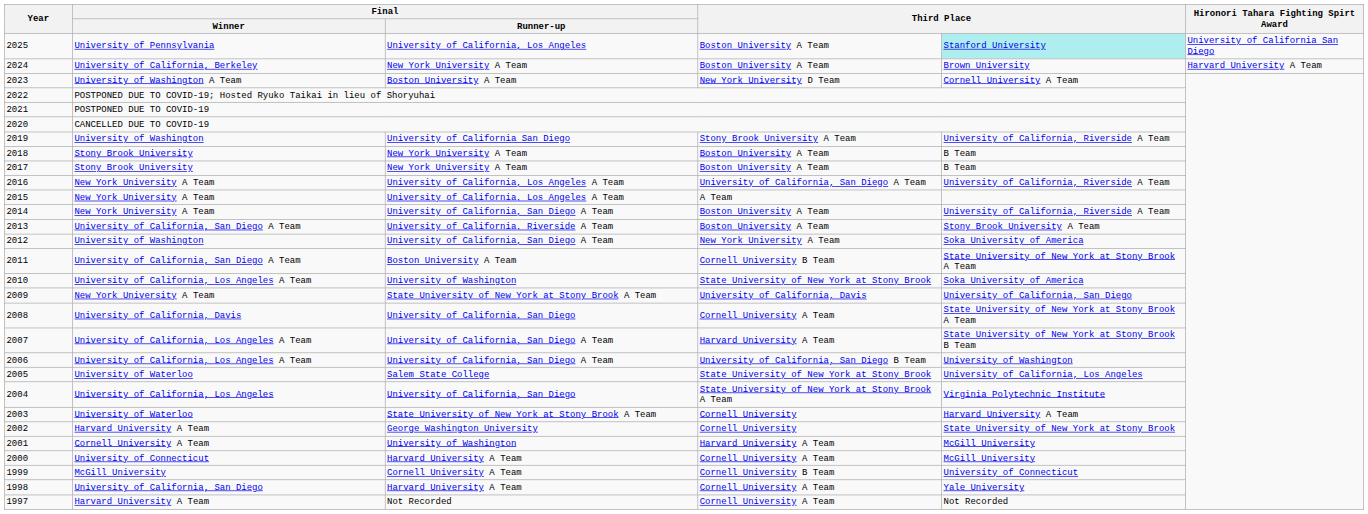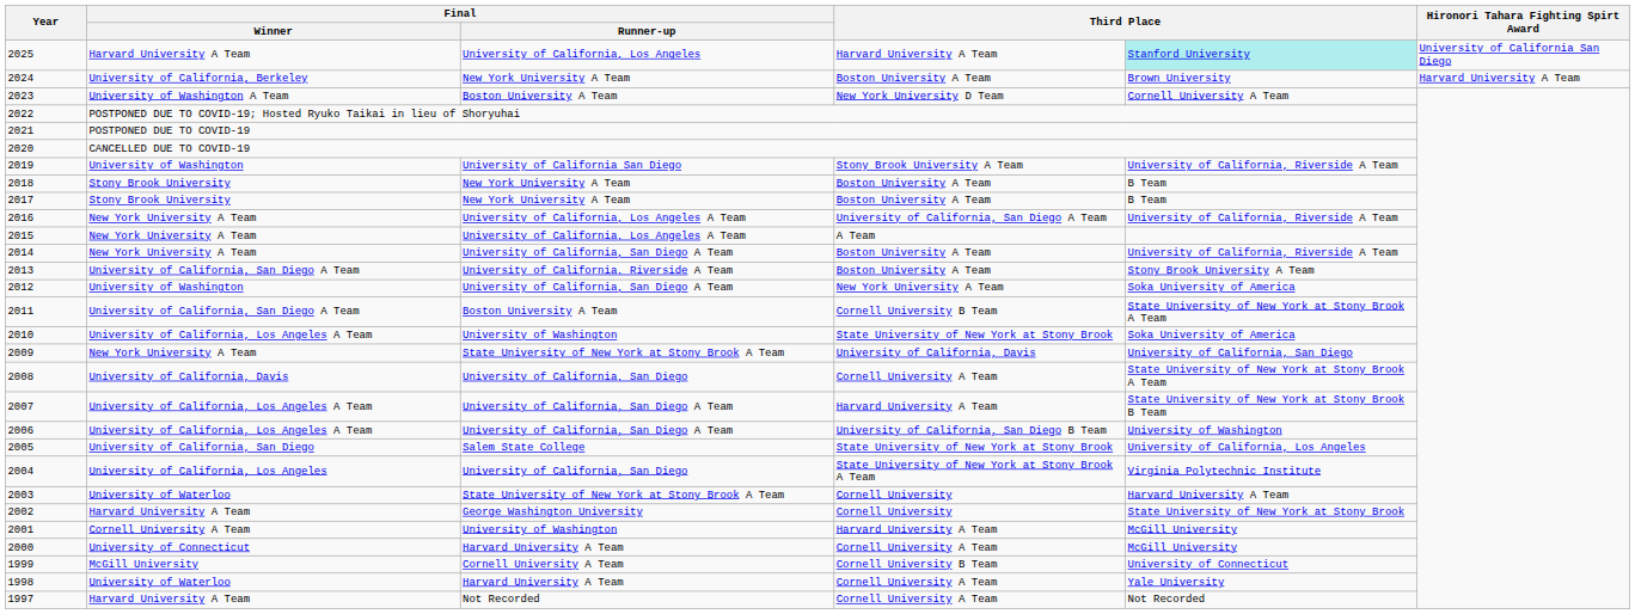2025 | Final / Winner: University of Pennsylvania -> Harvard University A Team
2025 | column 4: Boston University A Team -> Harvard University A Team
2005 | Final / Winner: University of Waterloo -> University of California, San Diego
1998 | Final / Winner: University of California, San Diego -> University of Waterloo
